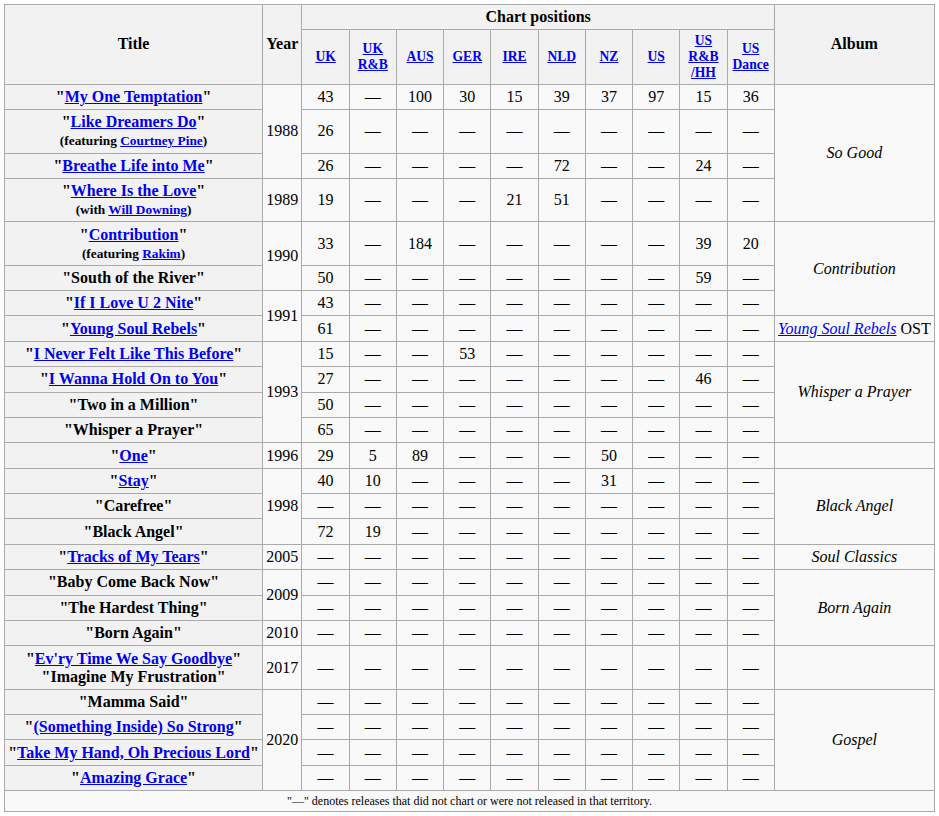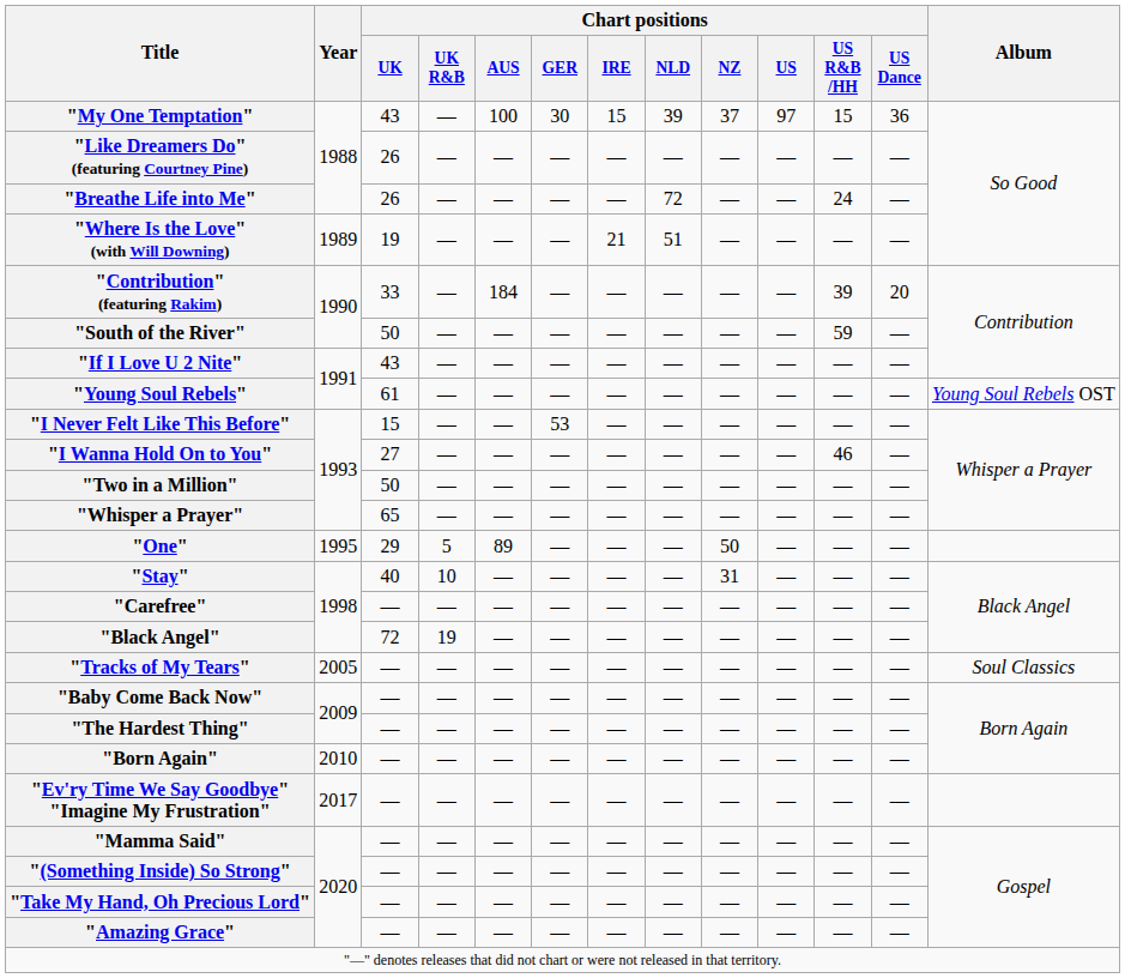"One" | Year: 1996 -> 1995
